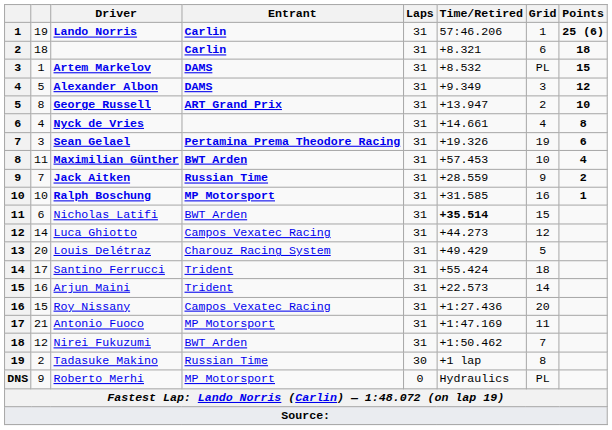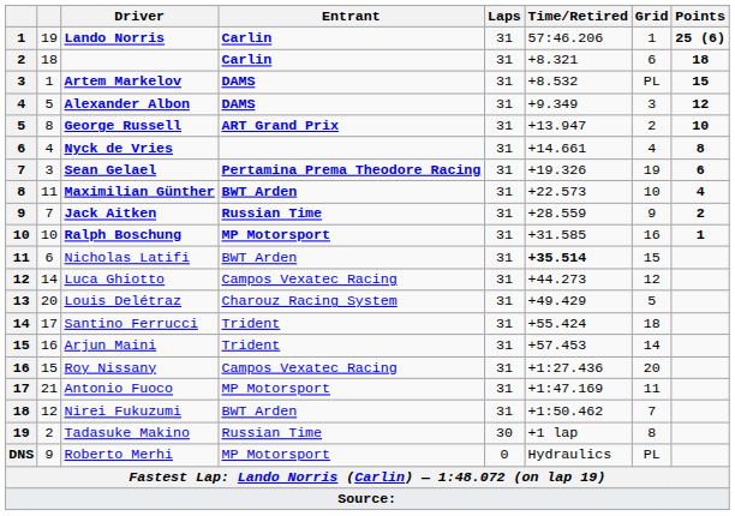Maximilian Günther | Time/Retired: +57.453 -> +22.573
Arjun Maini | Time/Retired: +22.573 -> +57.453
